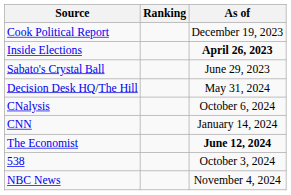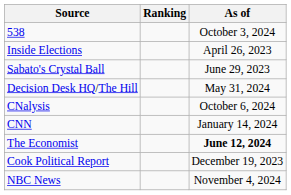rows swapped: Cook Political Report <-> 538
Inside Elections | As of: bold -> normal
